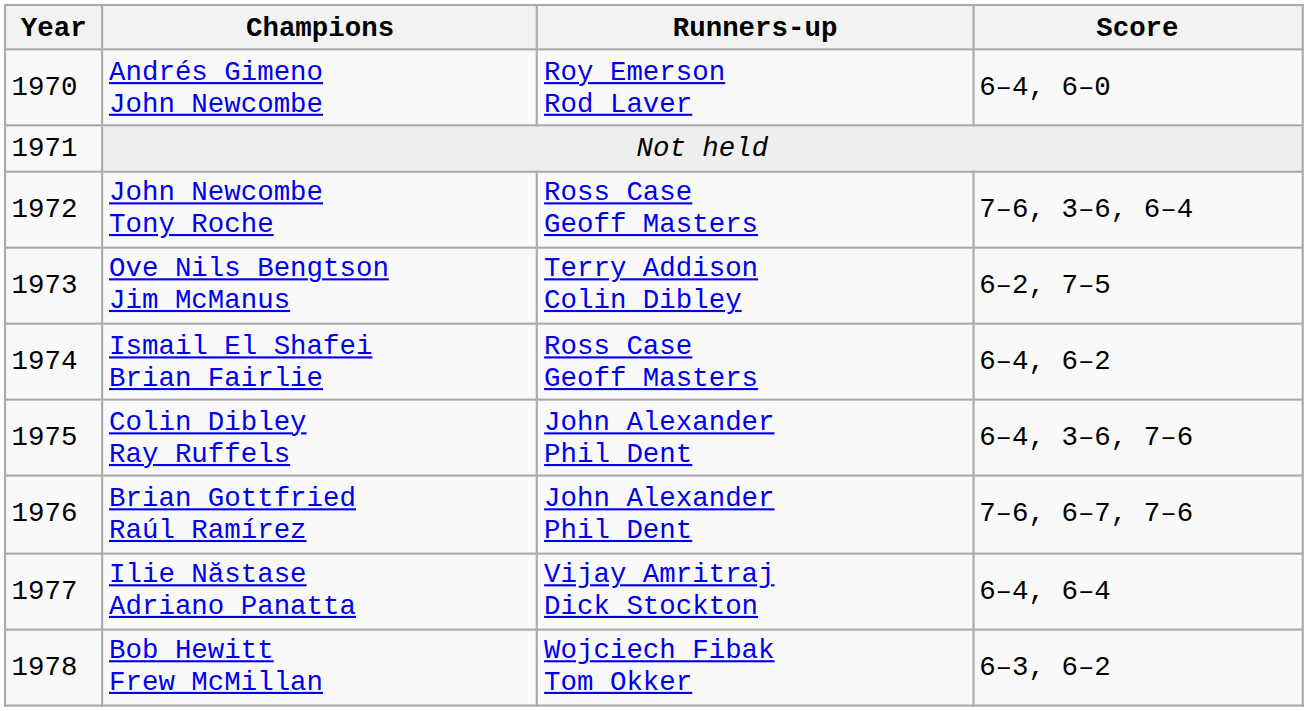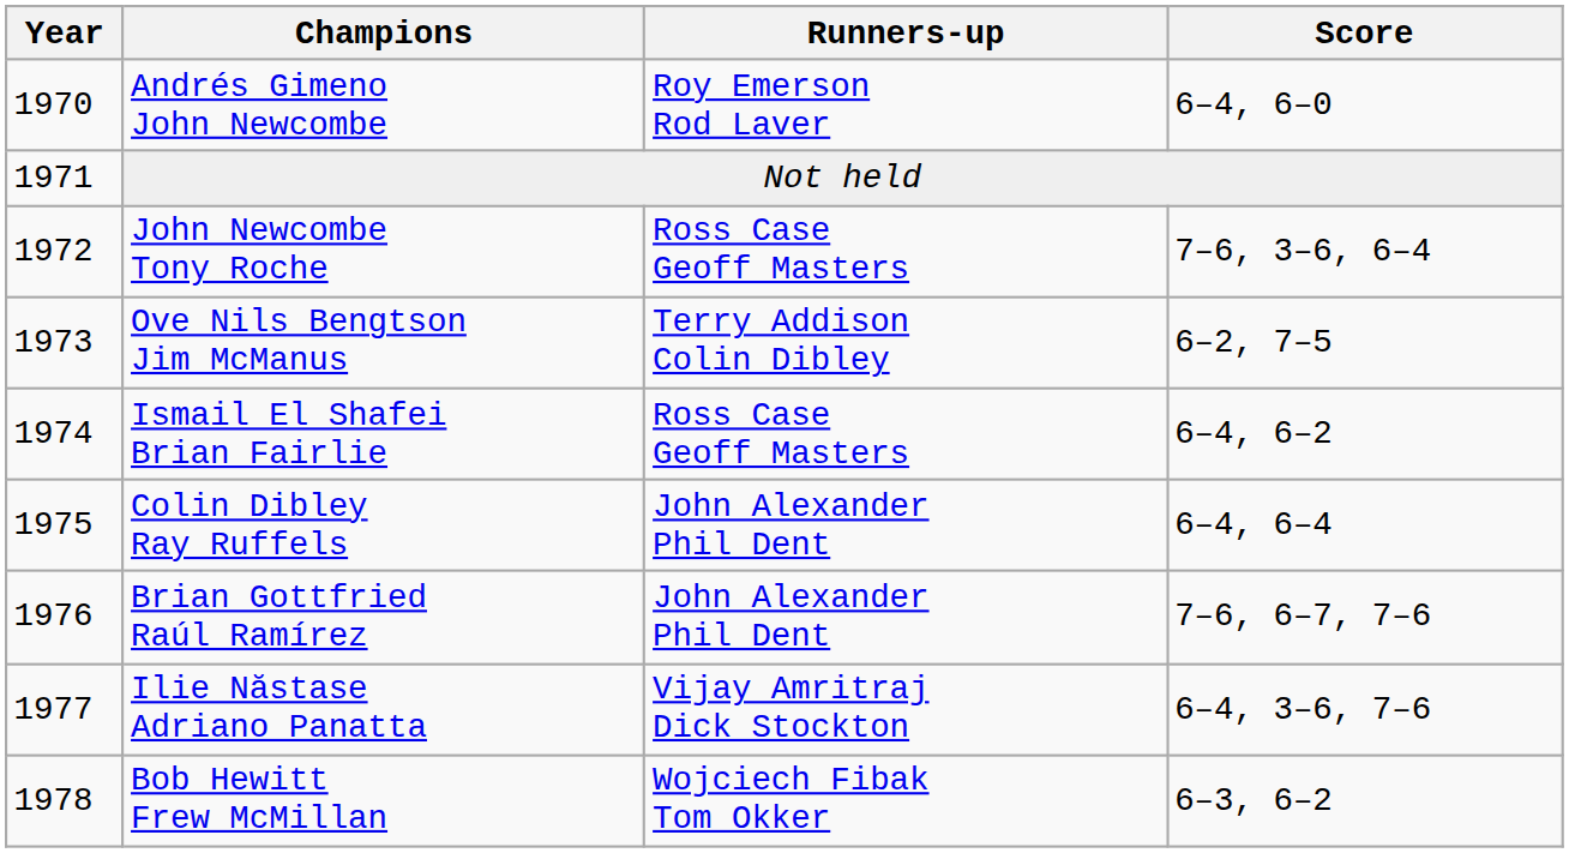Colin Dibley Ray Ruffels | Score: 6–4, 3–6, 7–6 -> 6–4, 6–4
Ilie Năstase Adriano Panatta | Score: 6–4, 6–4 -> 6–4, 3–6, 7–6
